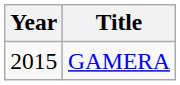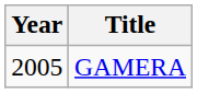GAMERA | Year: 2015 -> 2005
